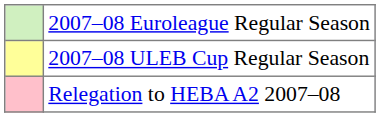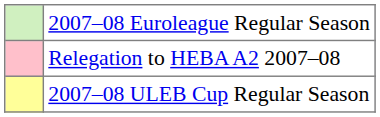rows swapped: 2007–08 ULEB Cup Regular Season <-> Relegation to HEBA A2 2007–08
